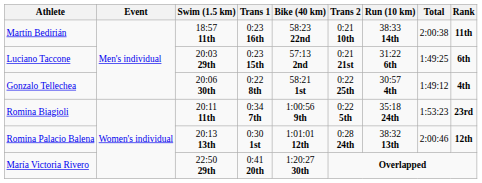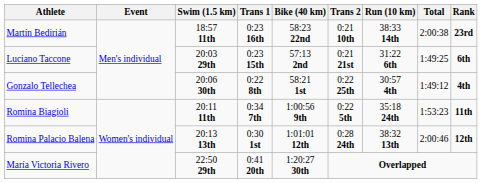Martín Bedirián | Rank: 11th -> 23rd
Romina Biagioli | Rank: 23rd -> 11th
